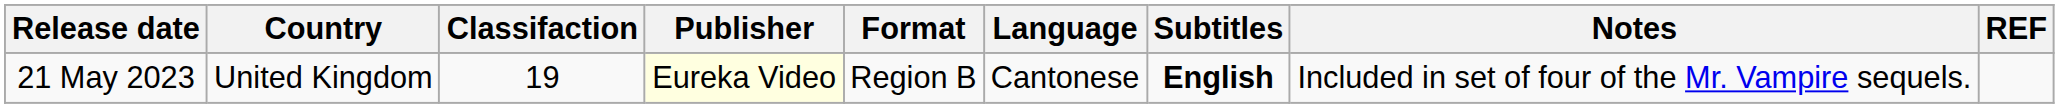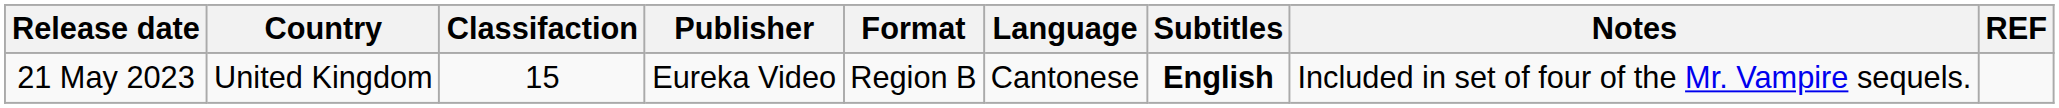21 May 2023 | Classifaction: 19 -> 15
21 May 2023 | Publisher: lightyellow background -> no background
